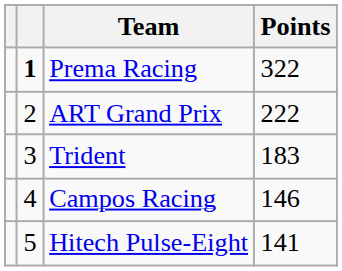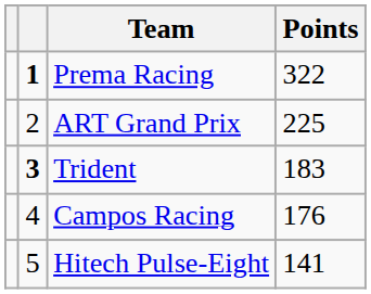ART Grand Prix | Points: 222 -> 225
Trident | column 2: normal -> bold
Campos Racing | Points: 146 -> 176
